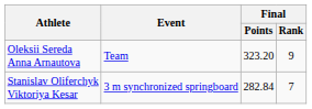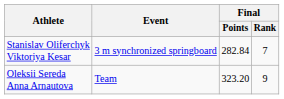rows swapped: Stanislav Oliferchyk Viktoriya Kesar <-> Oleksii Sereda Anna Arnautova
